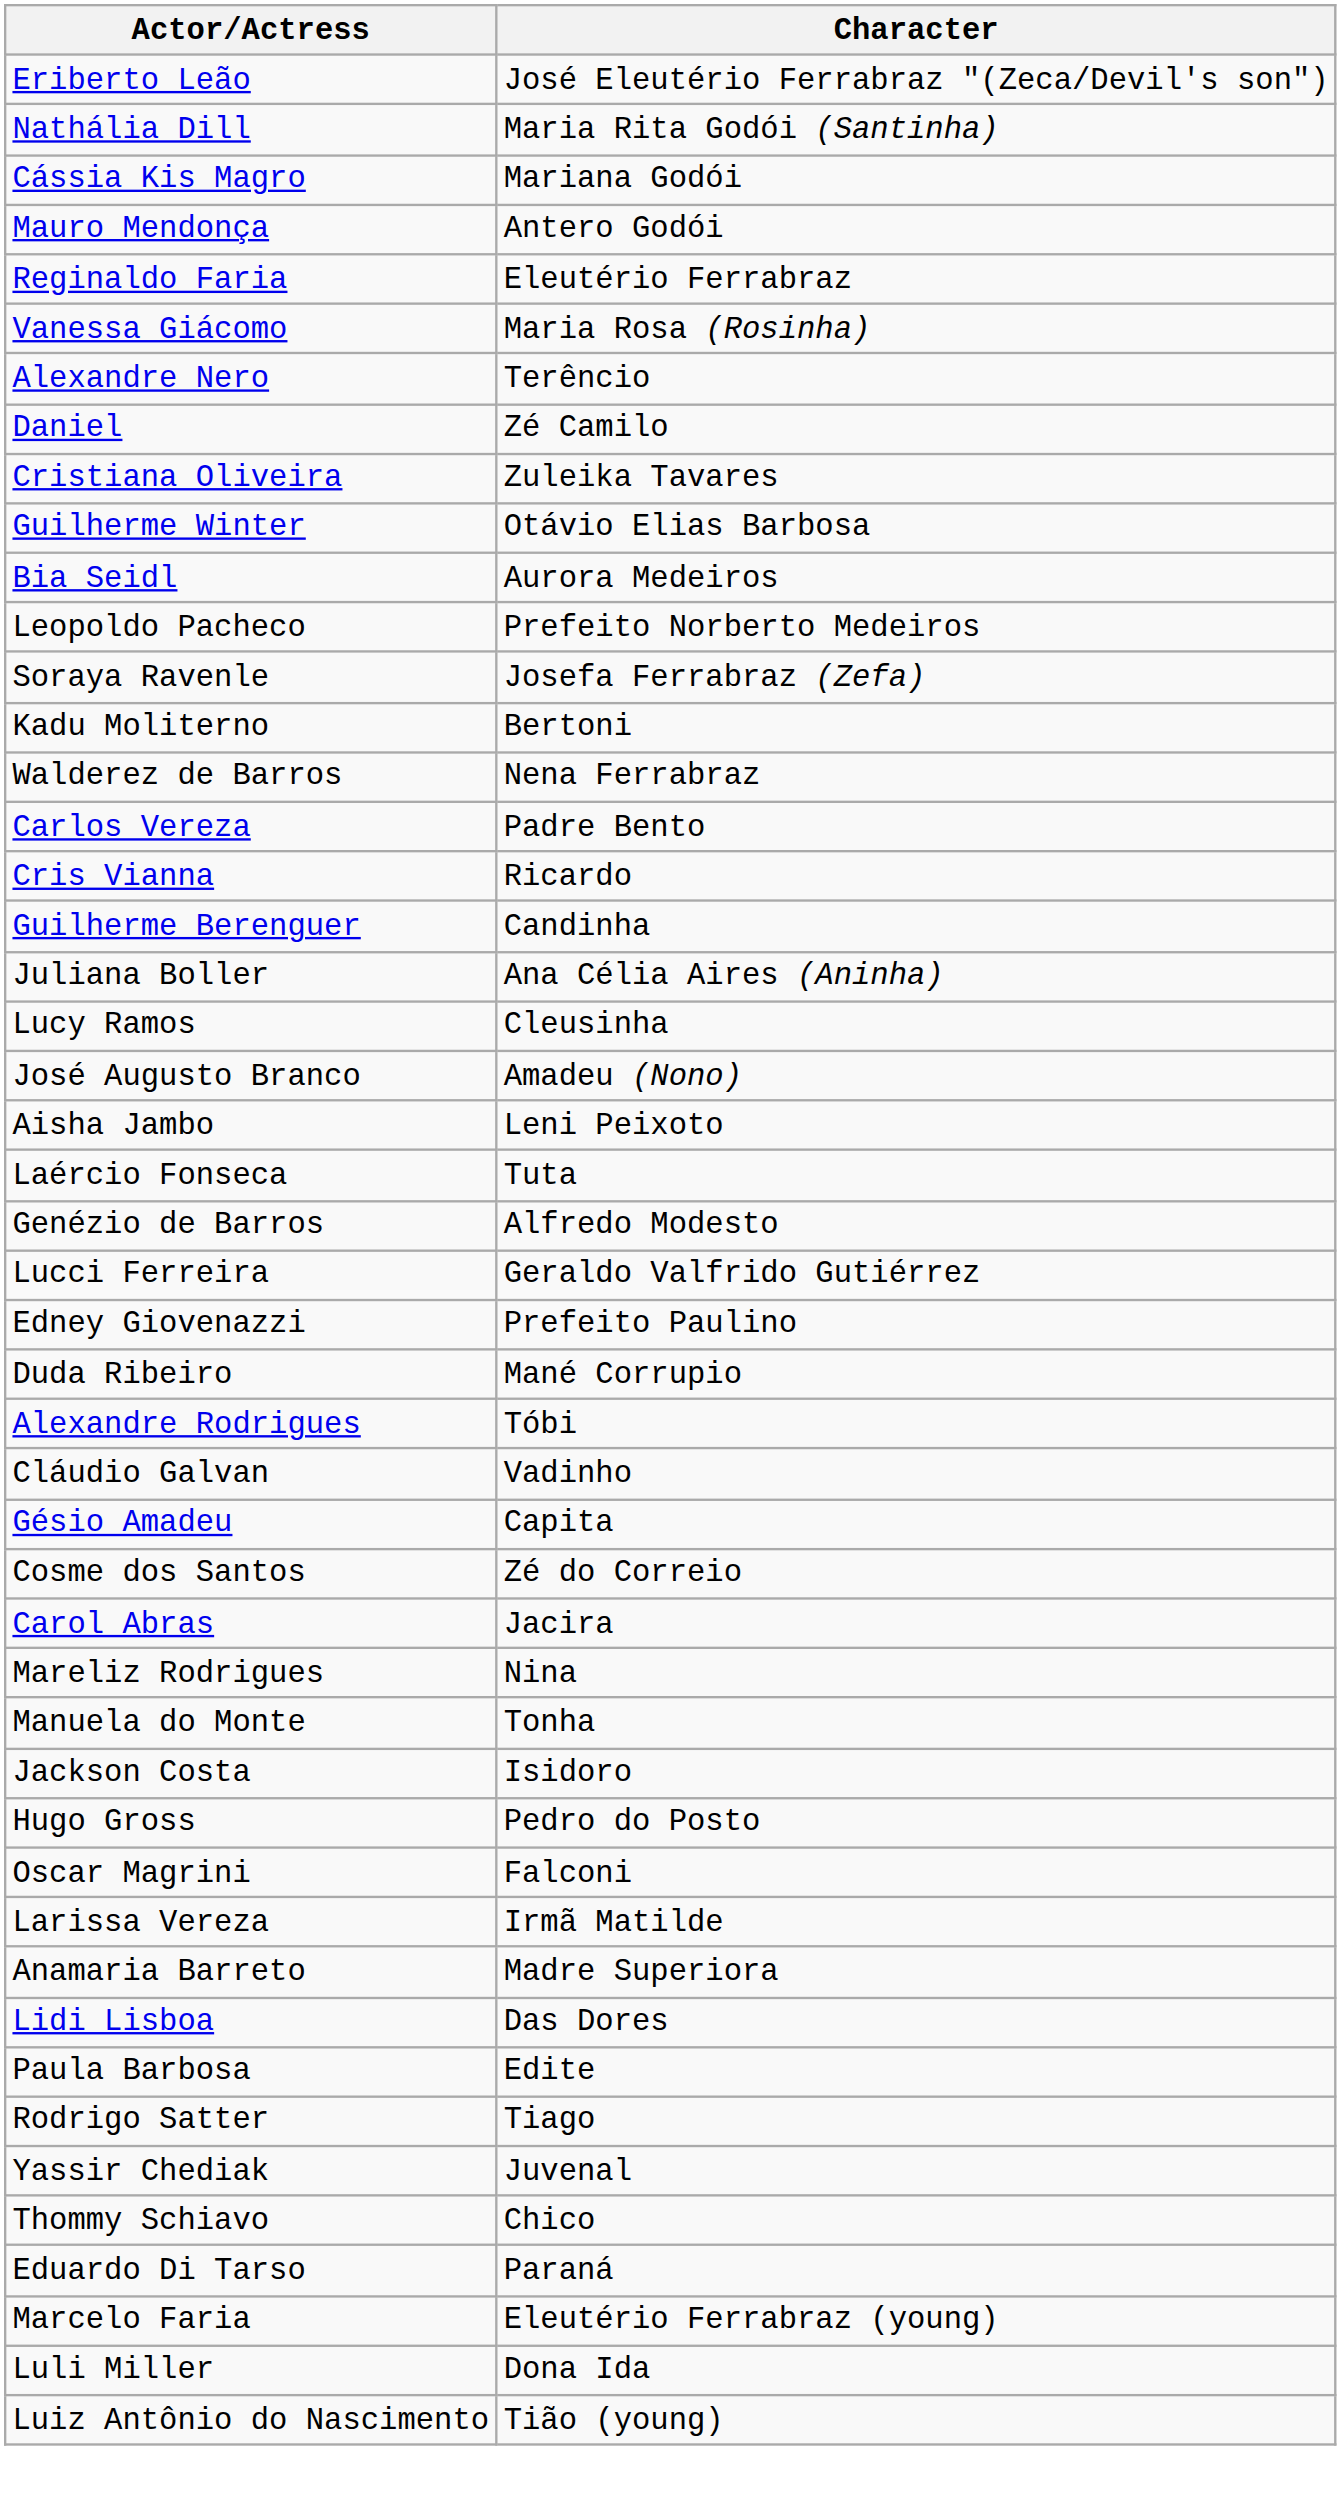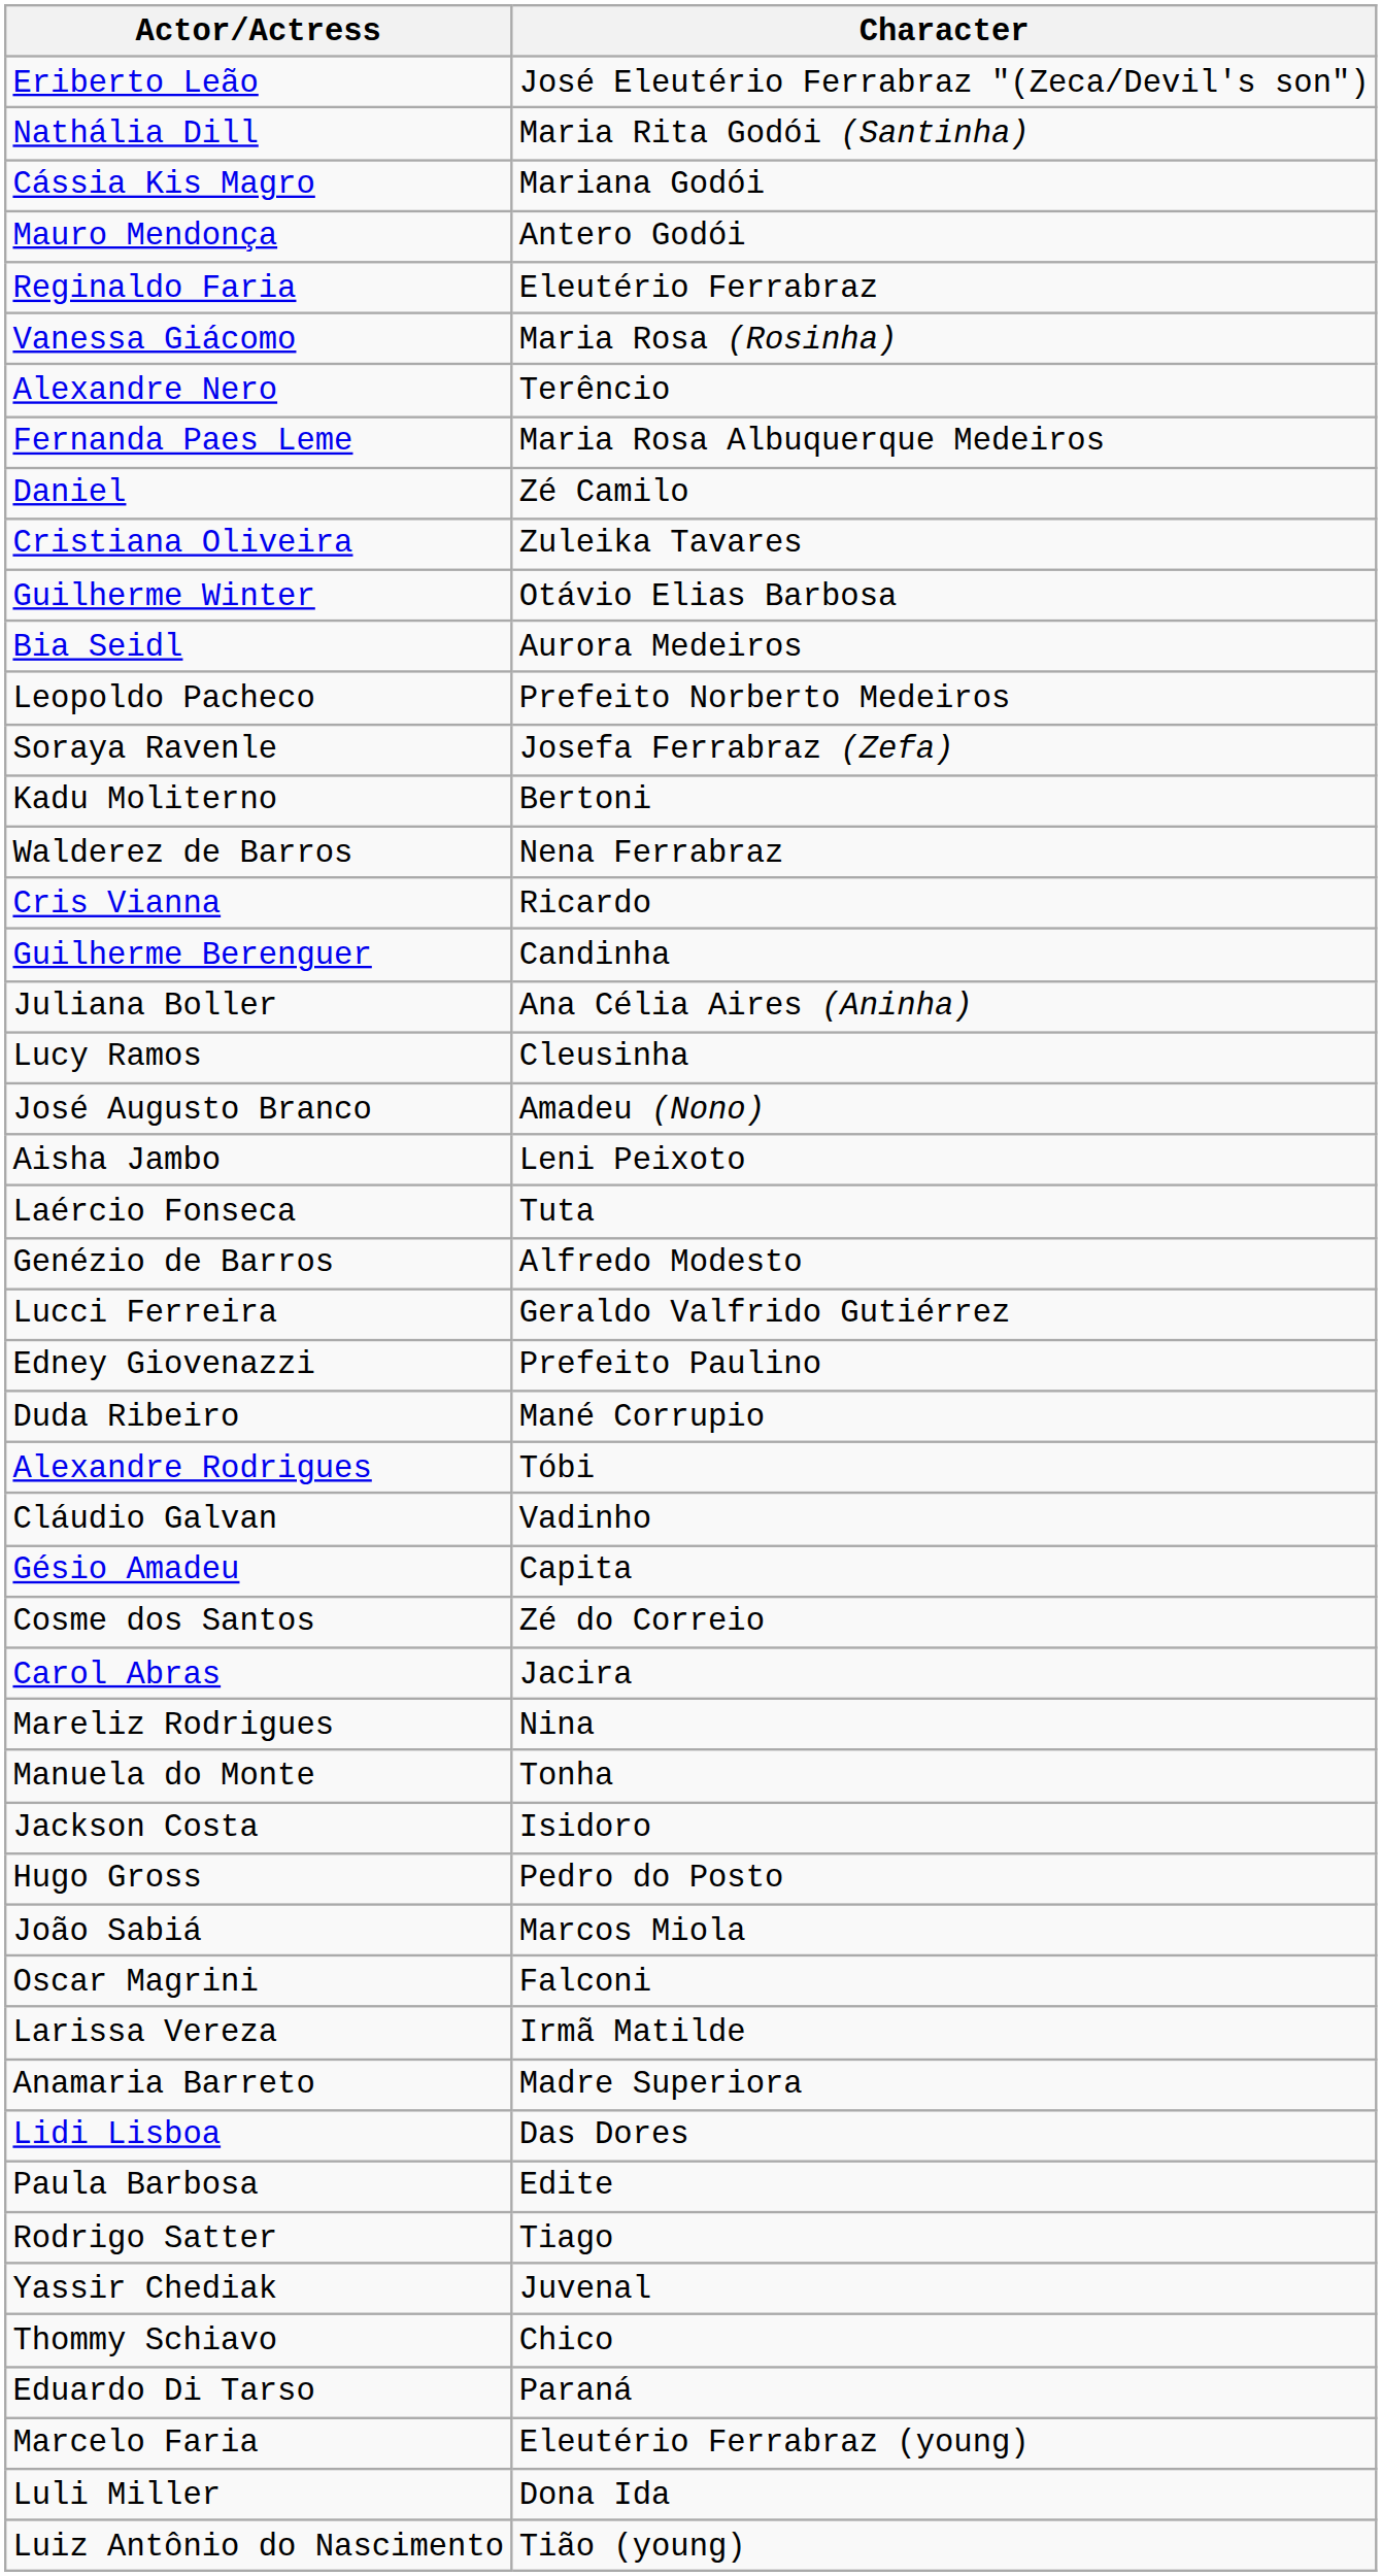+ row: Fernanda Paes Leme | Maria Rosa Albuquerque Medeiros
- row: Carlos Vereza | Padre Bento
+ row: João Sabiá | Marcos Miola
